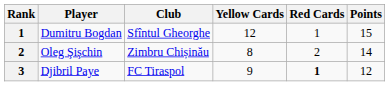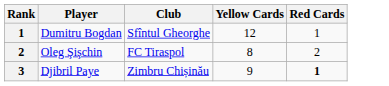- column: Points | 15 | 14 | 12
Oleg Şişchin | Club: Zimbru Chișinău -> FC Tiraspol
Djibril Paye | Club: FC Tiraspol -> Zimbru Chișinău
